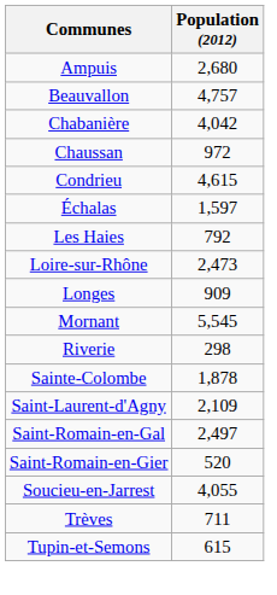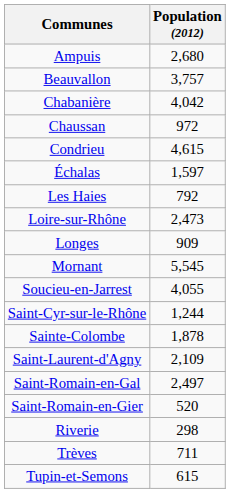Beauvallon | Population (2012): 4,757 -> 3,757
rows swapped: Riverie <-> Soucieu-en-Jarrest
+ row: Saint-Cyr-sur-le-Rhône | 1,244
